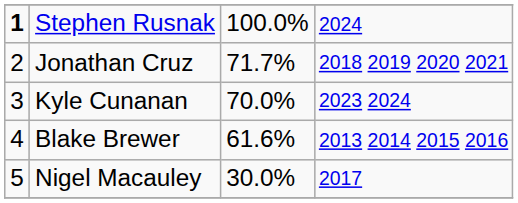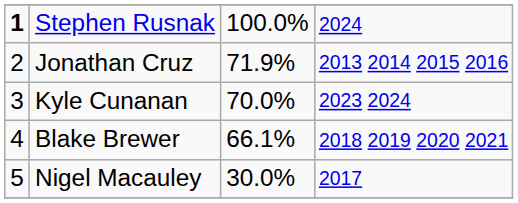Jonathan Cruz | column 3: 71.7% -> 71.9%
Jonathan Cruz | column 4: 2018 2019 2020 2021 -> 2013 2014 2015 2016
Blake Brewer | column 3: 61.6% -> 66.1%
Blake Brewer | column 4: 2013 2014 2015 2016 -> 2018 2019 2020 2021
